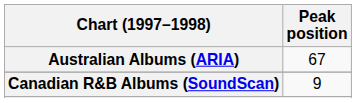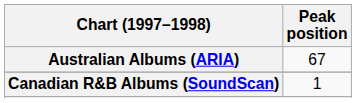Canadian R&B Albums (SoundScan) | Peak position: 9 -> 1
